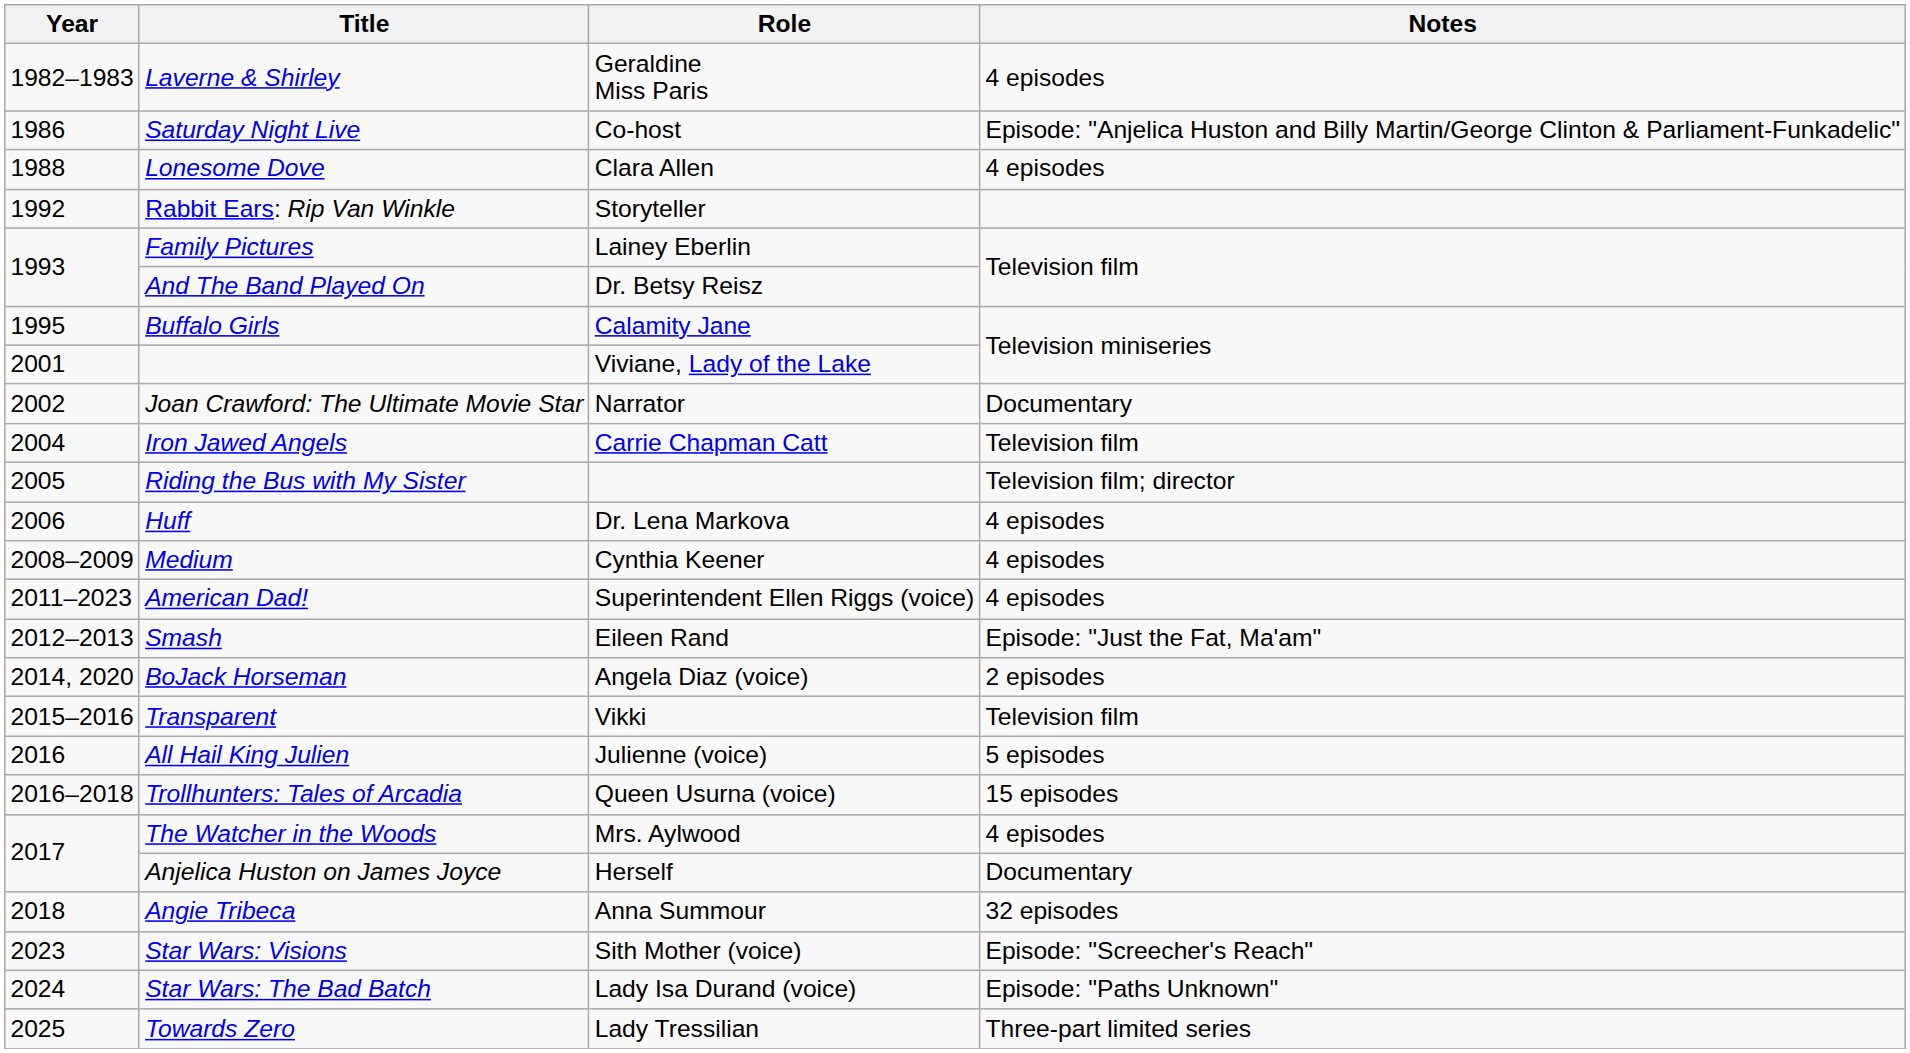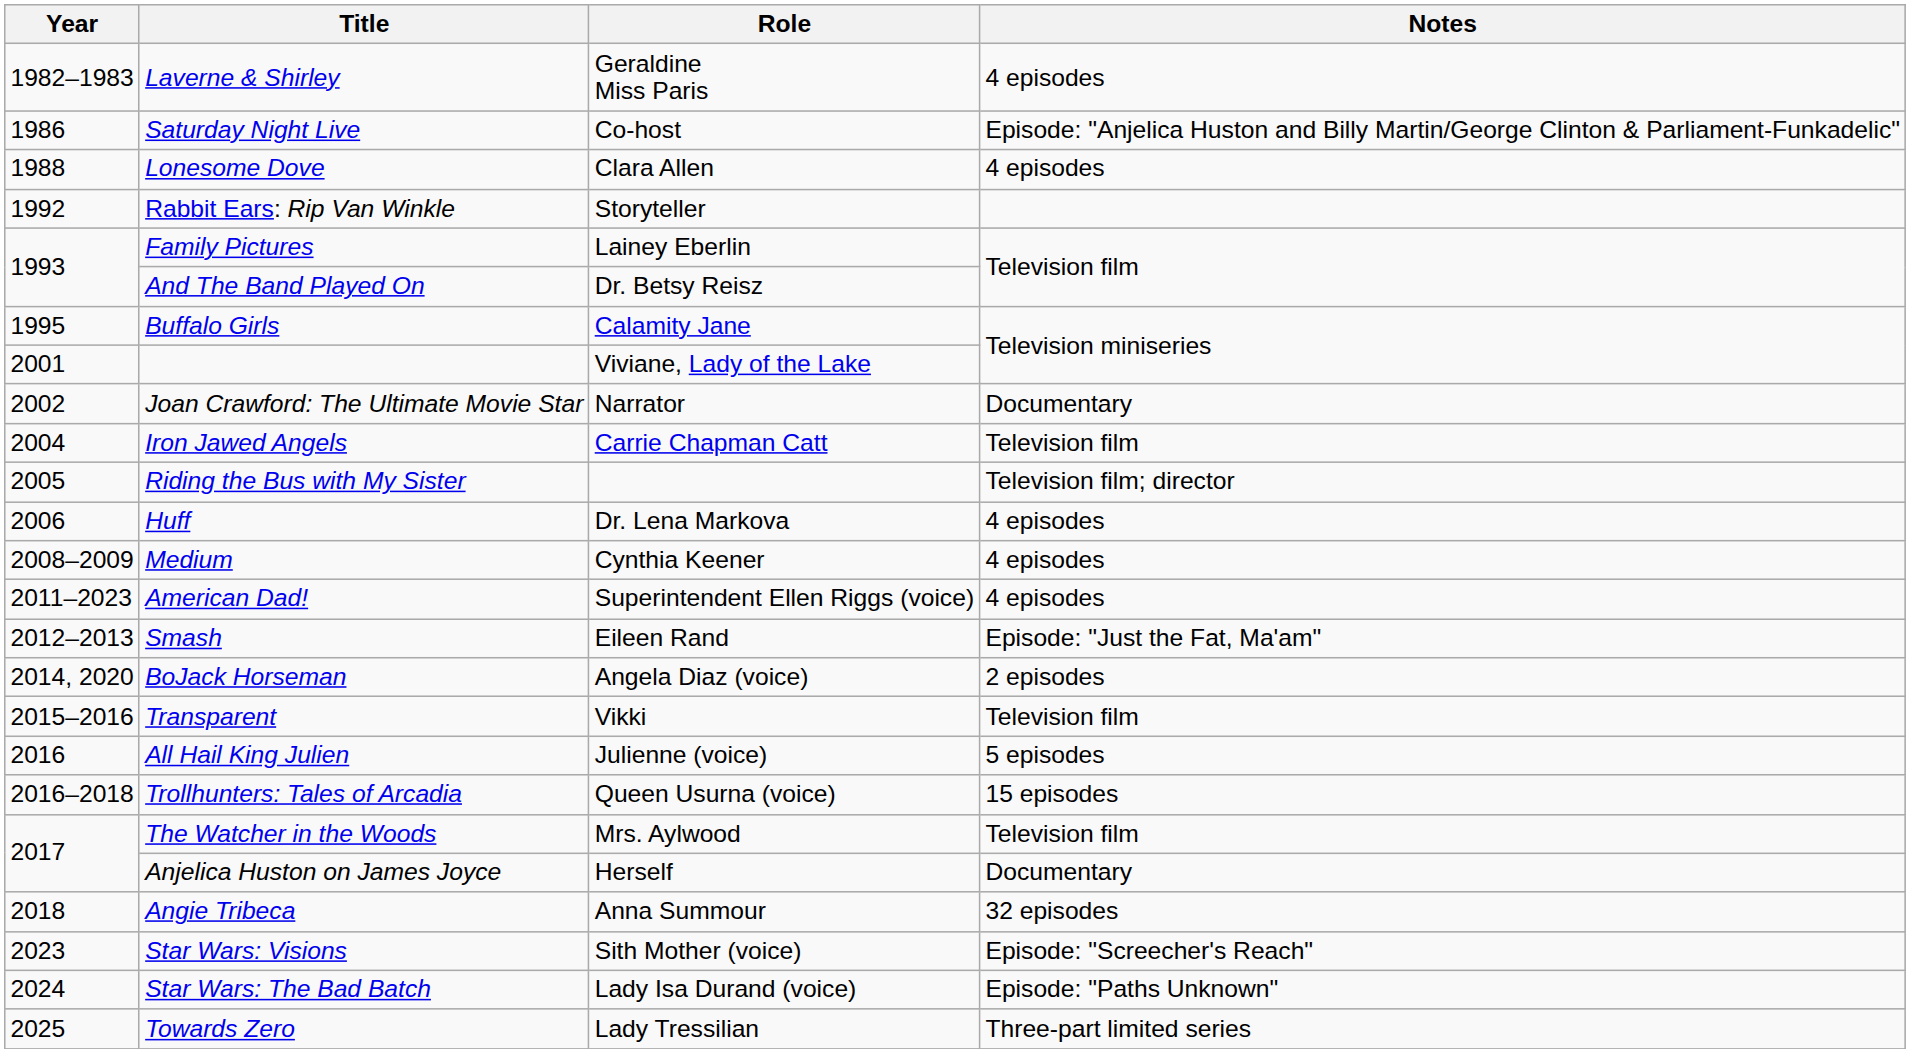The Watcher in the Woods | Notes: 4 episodes -> Television film
